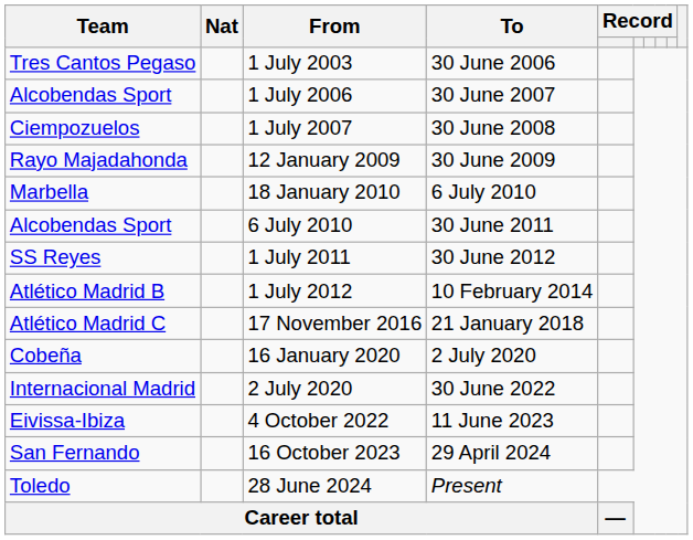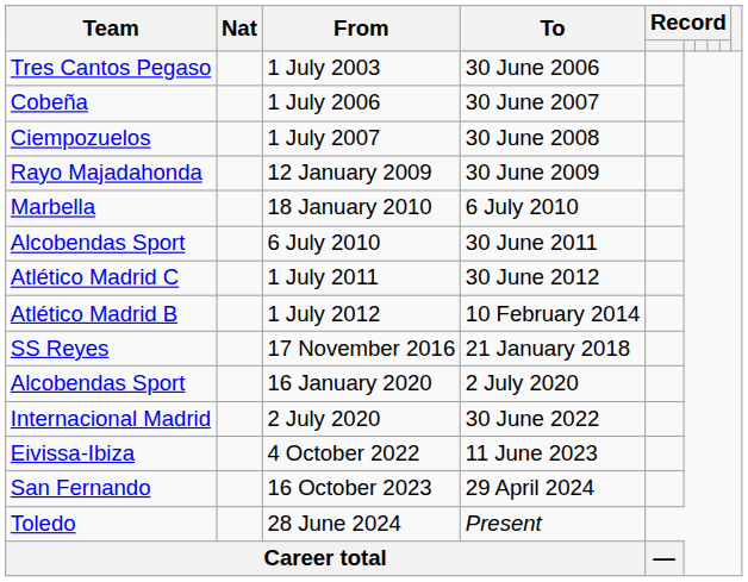1 July 2006 | Team: Alcobendas Sport -> Cobeña
1 July 2011 | Team: SS Reyes -> Atlético Madrid C
17 November 2016 | Team: Atlético Madrid C -> SS Reyes
16 January 2020 | Team: Cobeña -> Alcobendas Sport
